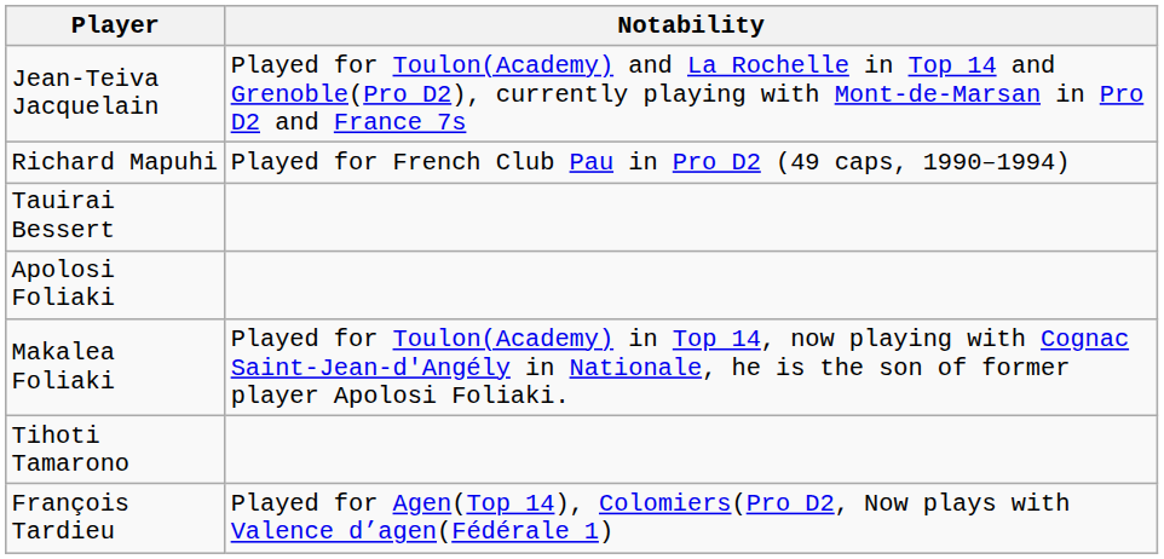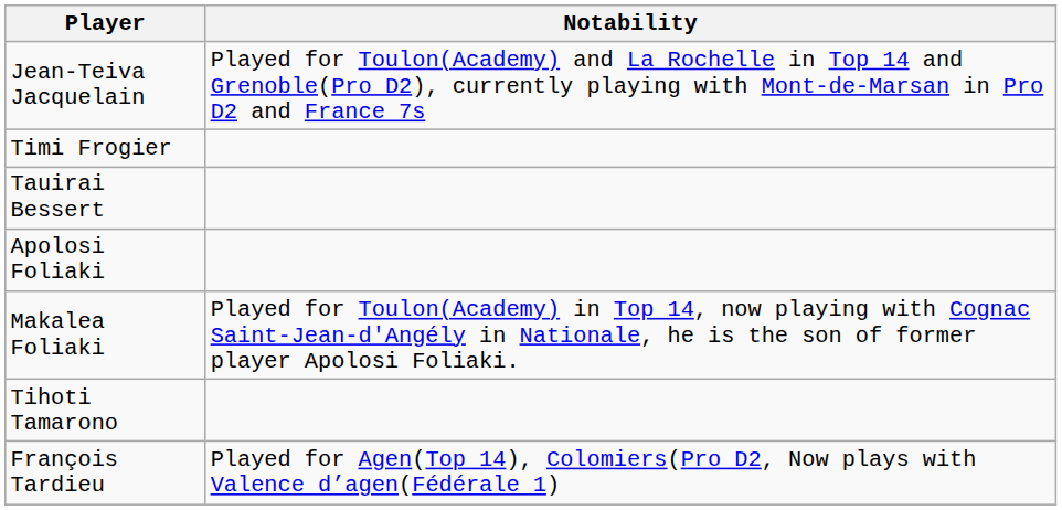+ row: Timi Frogier
- row: Richard Mapuhi | Played for French Club Pau in Pro D2 (49 caps, 1990–1994)
